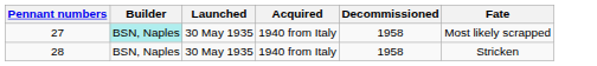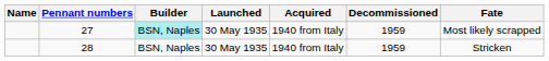+ column: Name
27 | Decommissioned: 1958 -> 1959
28 | Decommissioned: 1958 -> 1959
